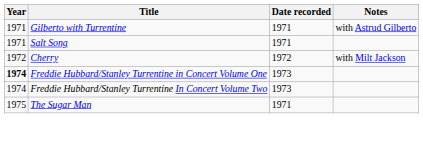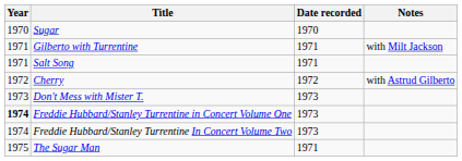+ row: 1970 | Sugar | 1970
Gilberto with Turrentine | Notes: with Astrud Gilberto -> with Milt Jackson
Cherry | Notes: with Milt Jackson -> with Astrud Gilberto
+ row: 1973 | Don't Mess with Mister T. | 1973
